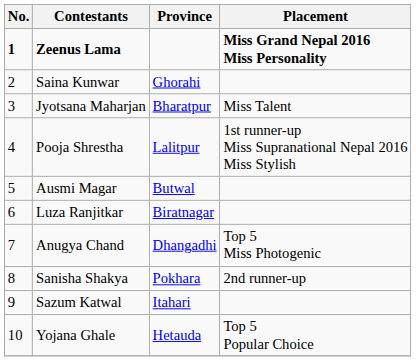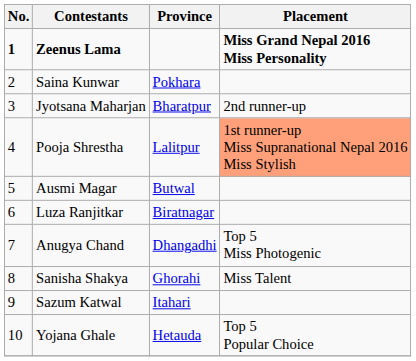Saina Kunwar | Province: Ghorahi -> Pokhara
Jyotsana Maharjan | Placement: Miss Talent -> 2nd runner-up
Pooja Shrestha | Placement: no background -> lightsalmon background
Sanisha Shakya | Province: Pokhara -> Ghorahi
Sanisha Shakya | Placement: 2nd runner-up -> Miss Talent
